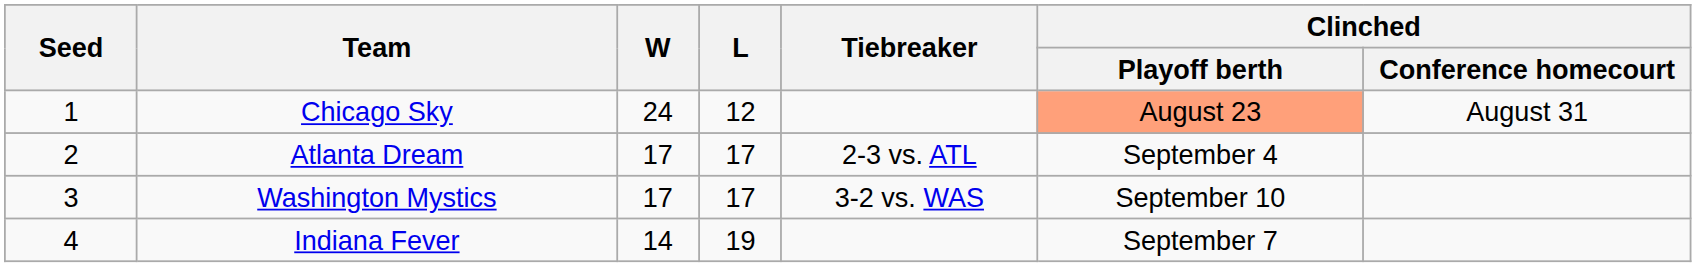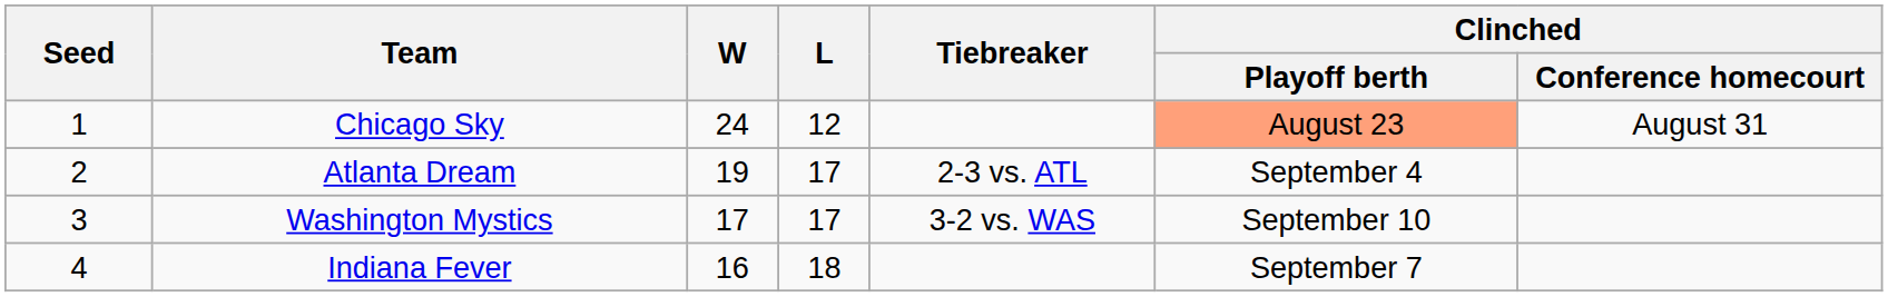Atlanta Dream | W: 17 -> 19
Indiana Fever | W: 14 -> 16
Indiana Fever | L: 19 -> 18
